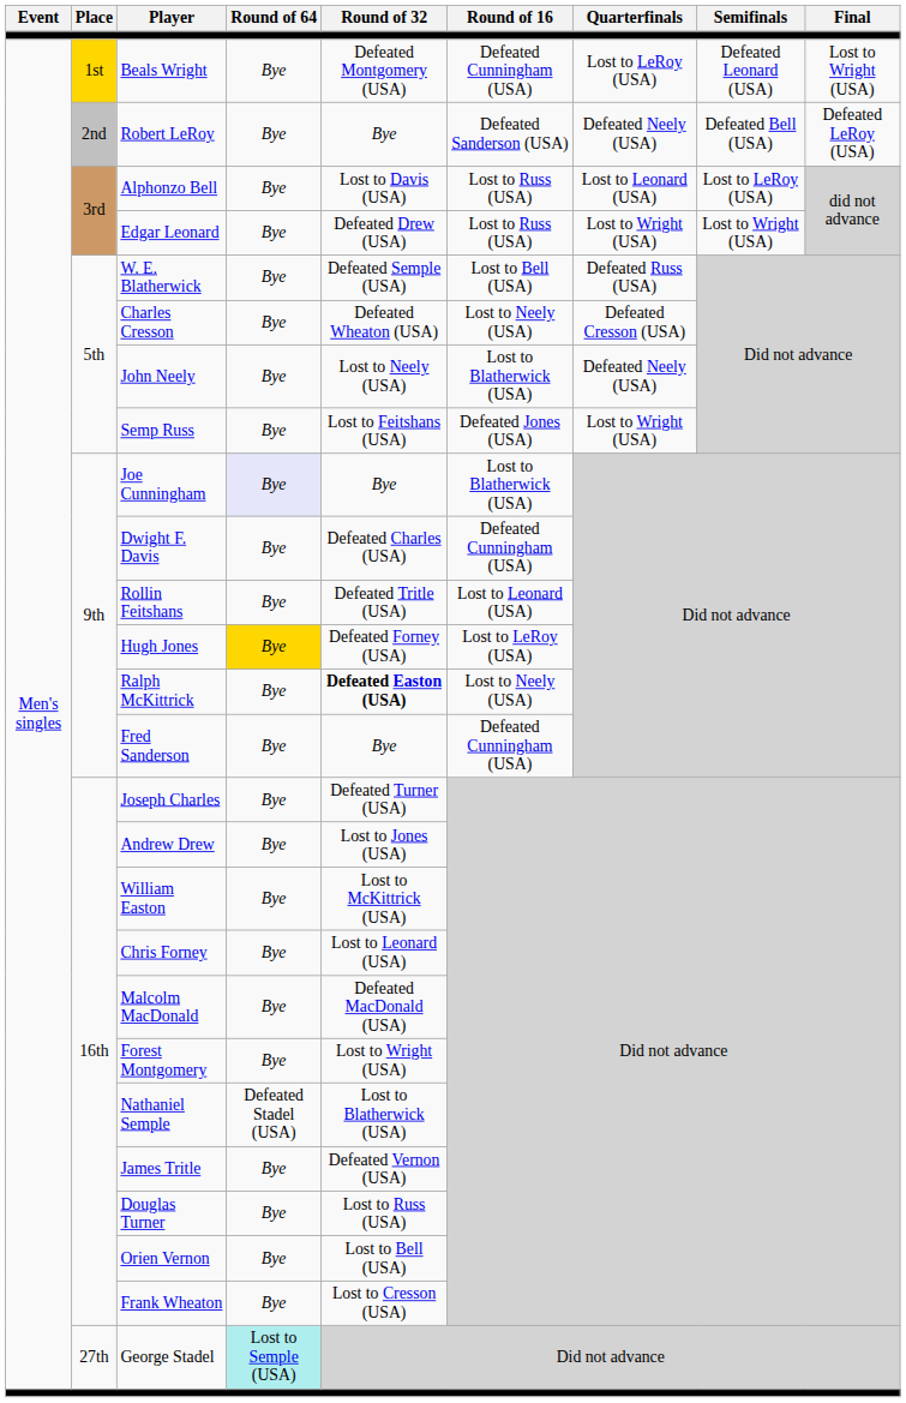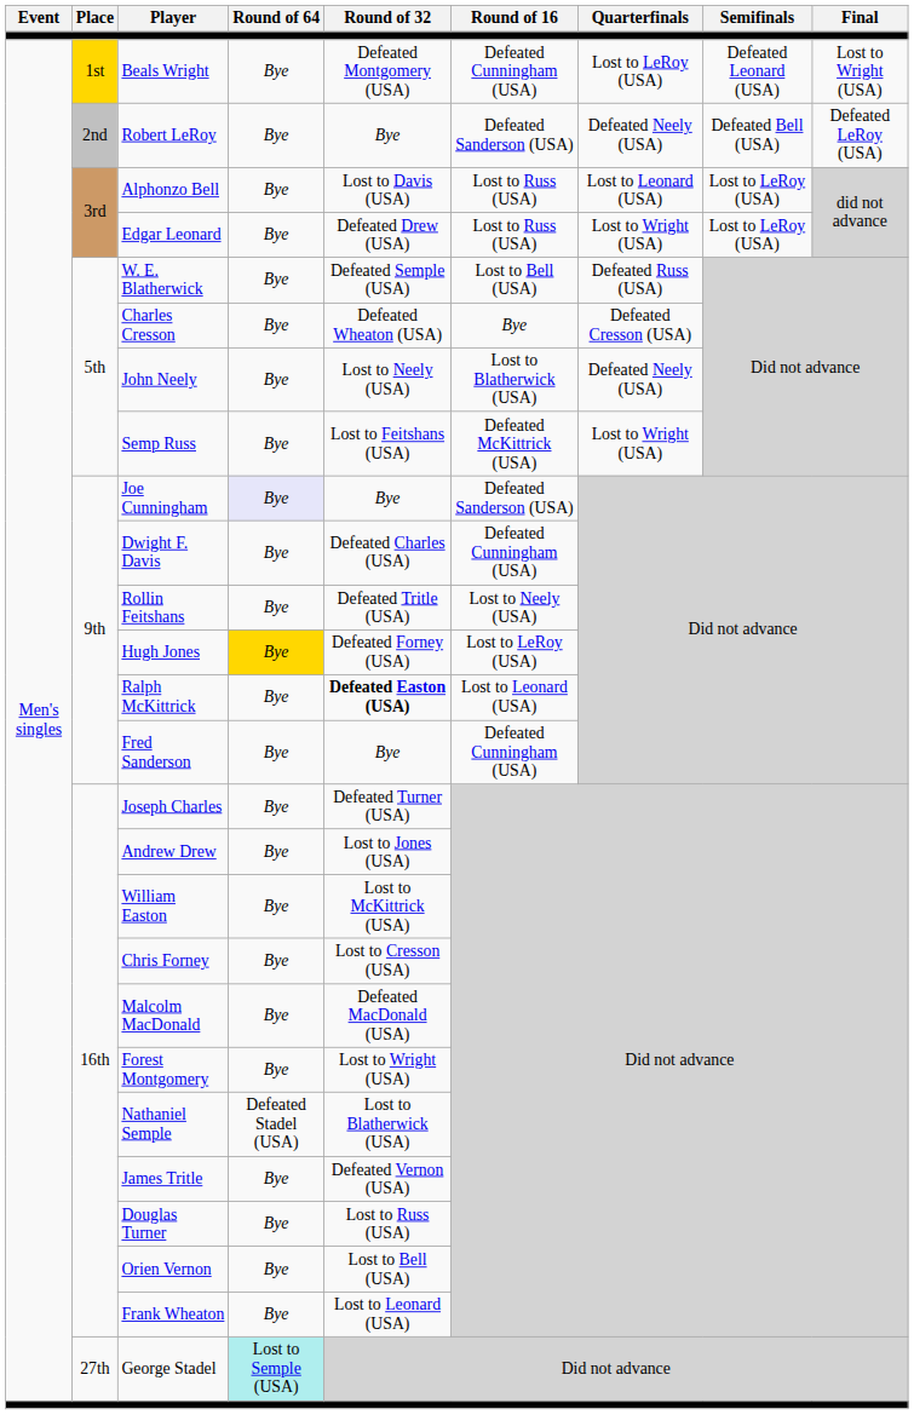Edgar Leonard | Semifinals: Lost to Wright (USA) -> Lost to LeRoy (USA)
Charles Cresson | Round of 16: Lost to Neely (USA) -> Bye
Semp Russ | Round of 16: Defeated Jones (USA) -> Defeated McKittrick (USA)
Joe Cunningham | Round of 16: Lost to Blatherwick (USA) -> Defeated Sanderson (USA)
Rollin Feitshans | Round of 16: Lost to Leonard (USA) -> Lost to Neely (USA)
Ralph McKittrick | Round of 16: Lost to Neely (USA) -> Lost to Leonard (USA)
Chris Forney | Round of 32: Lost to Leonard (USA) -> Lost to Cresson (USA)
Frank Wheaton | Round of 32: Lost to Cresson (USA) -> Lost to Leonard (USA)
